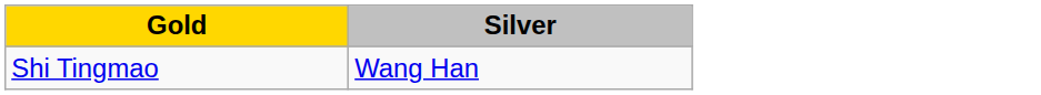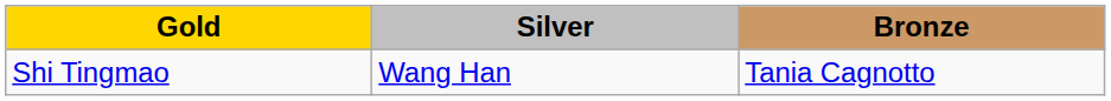+ column: Bronze | Tania Cagnotto
